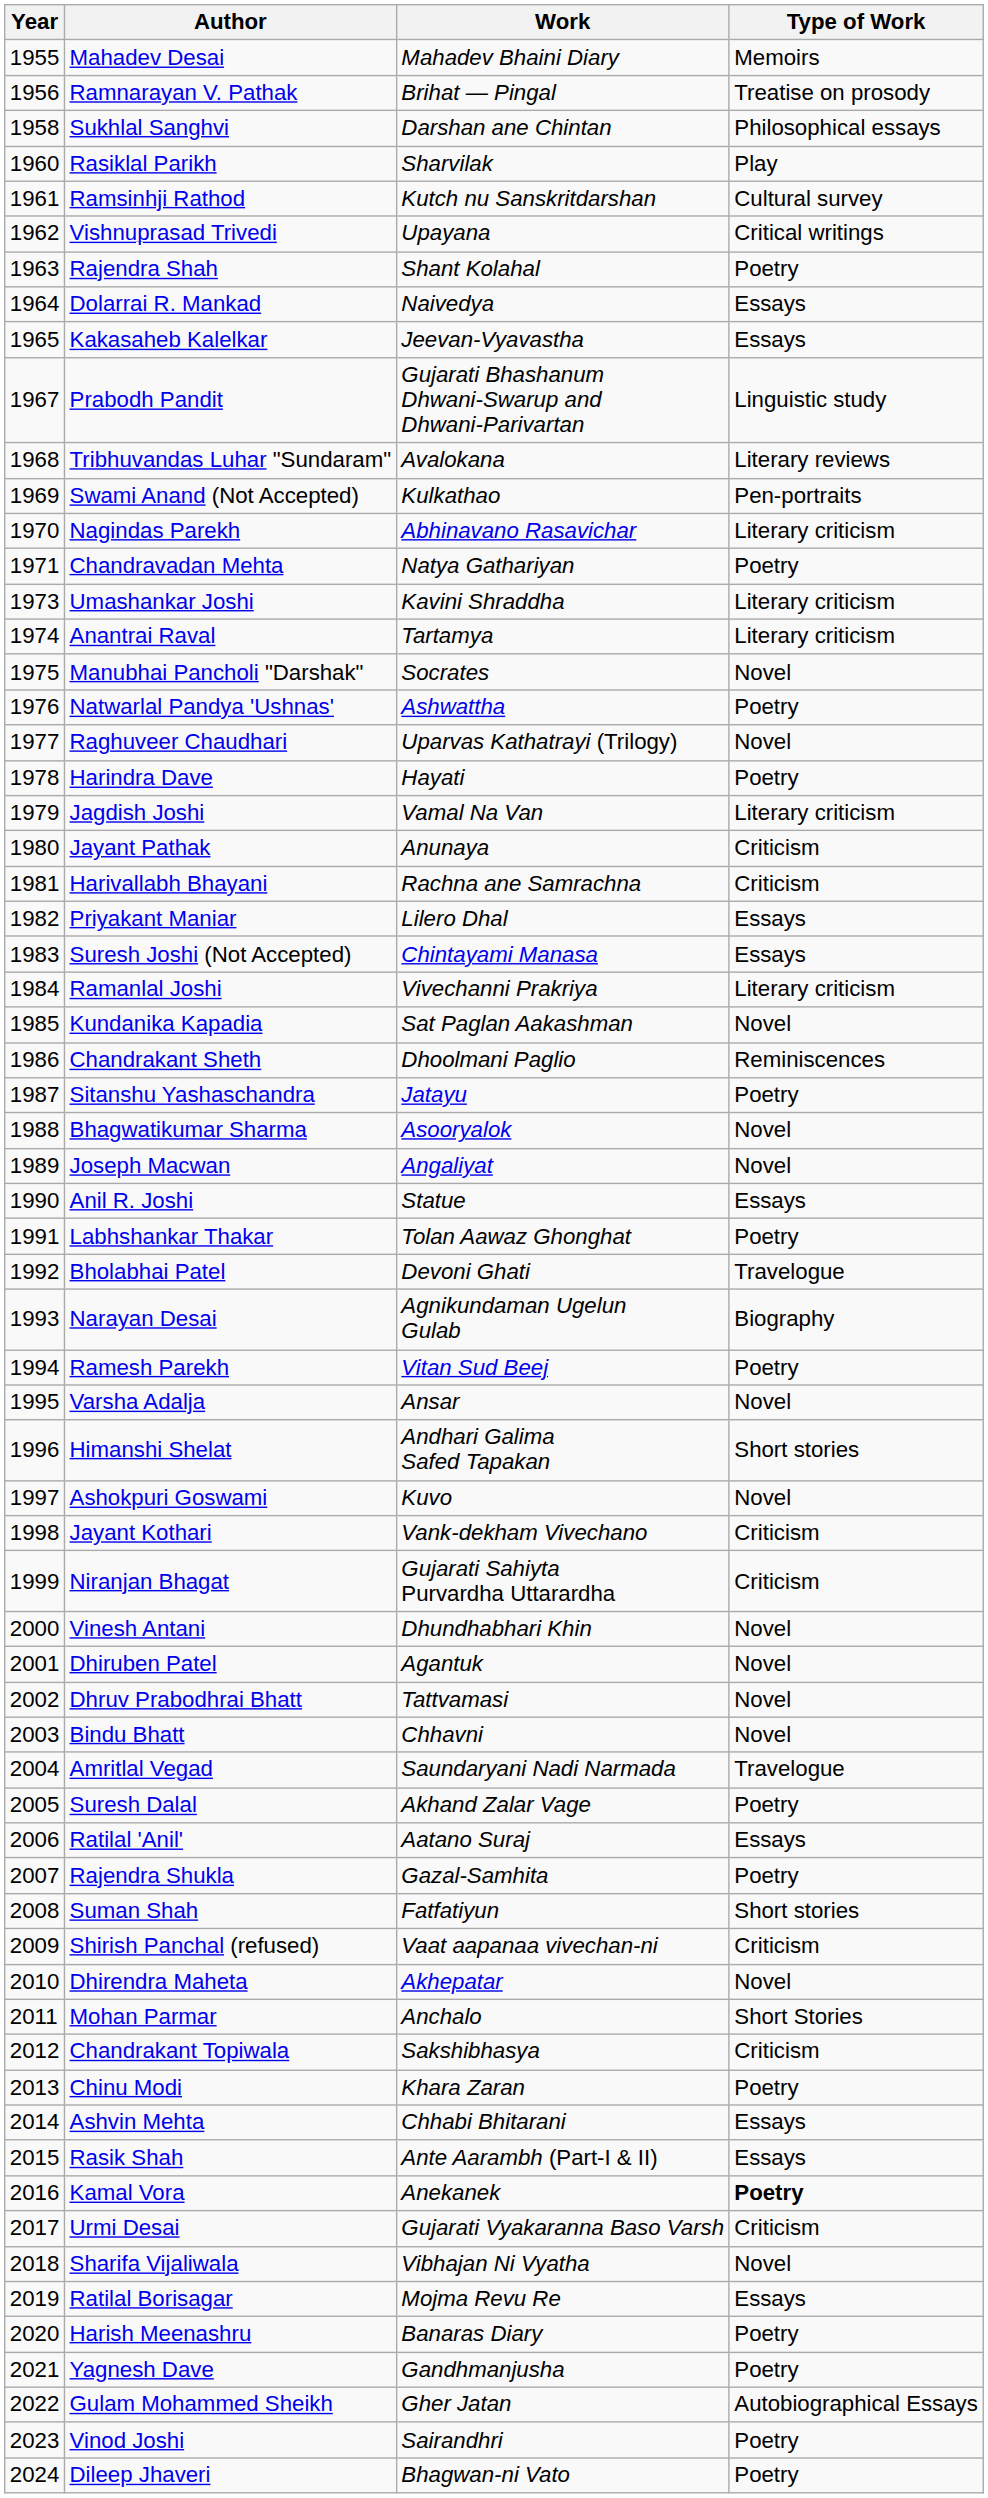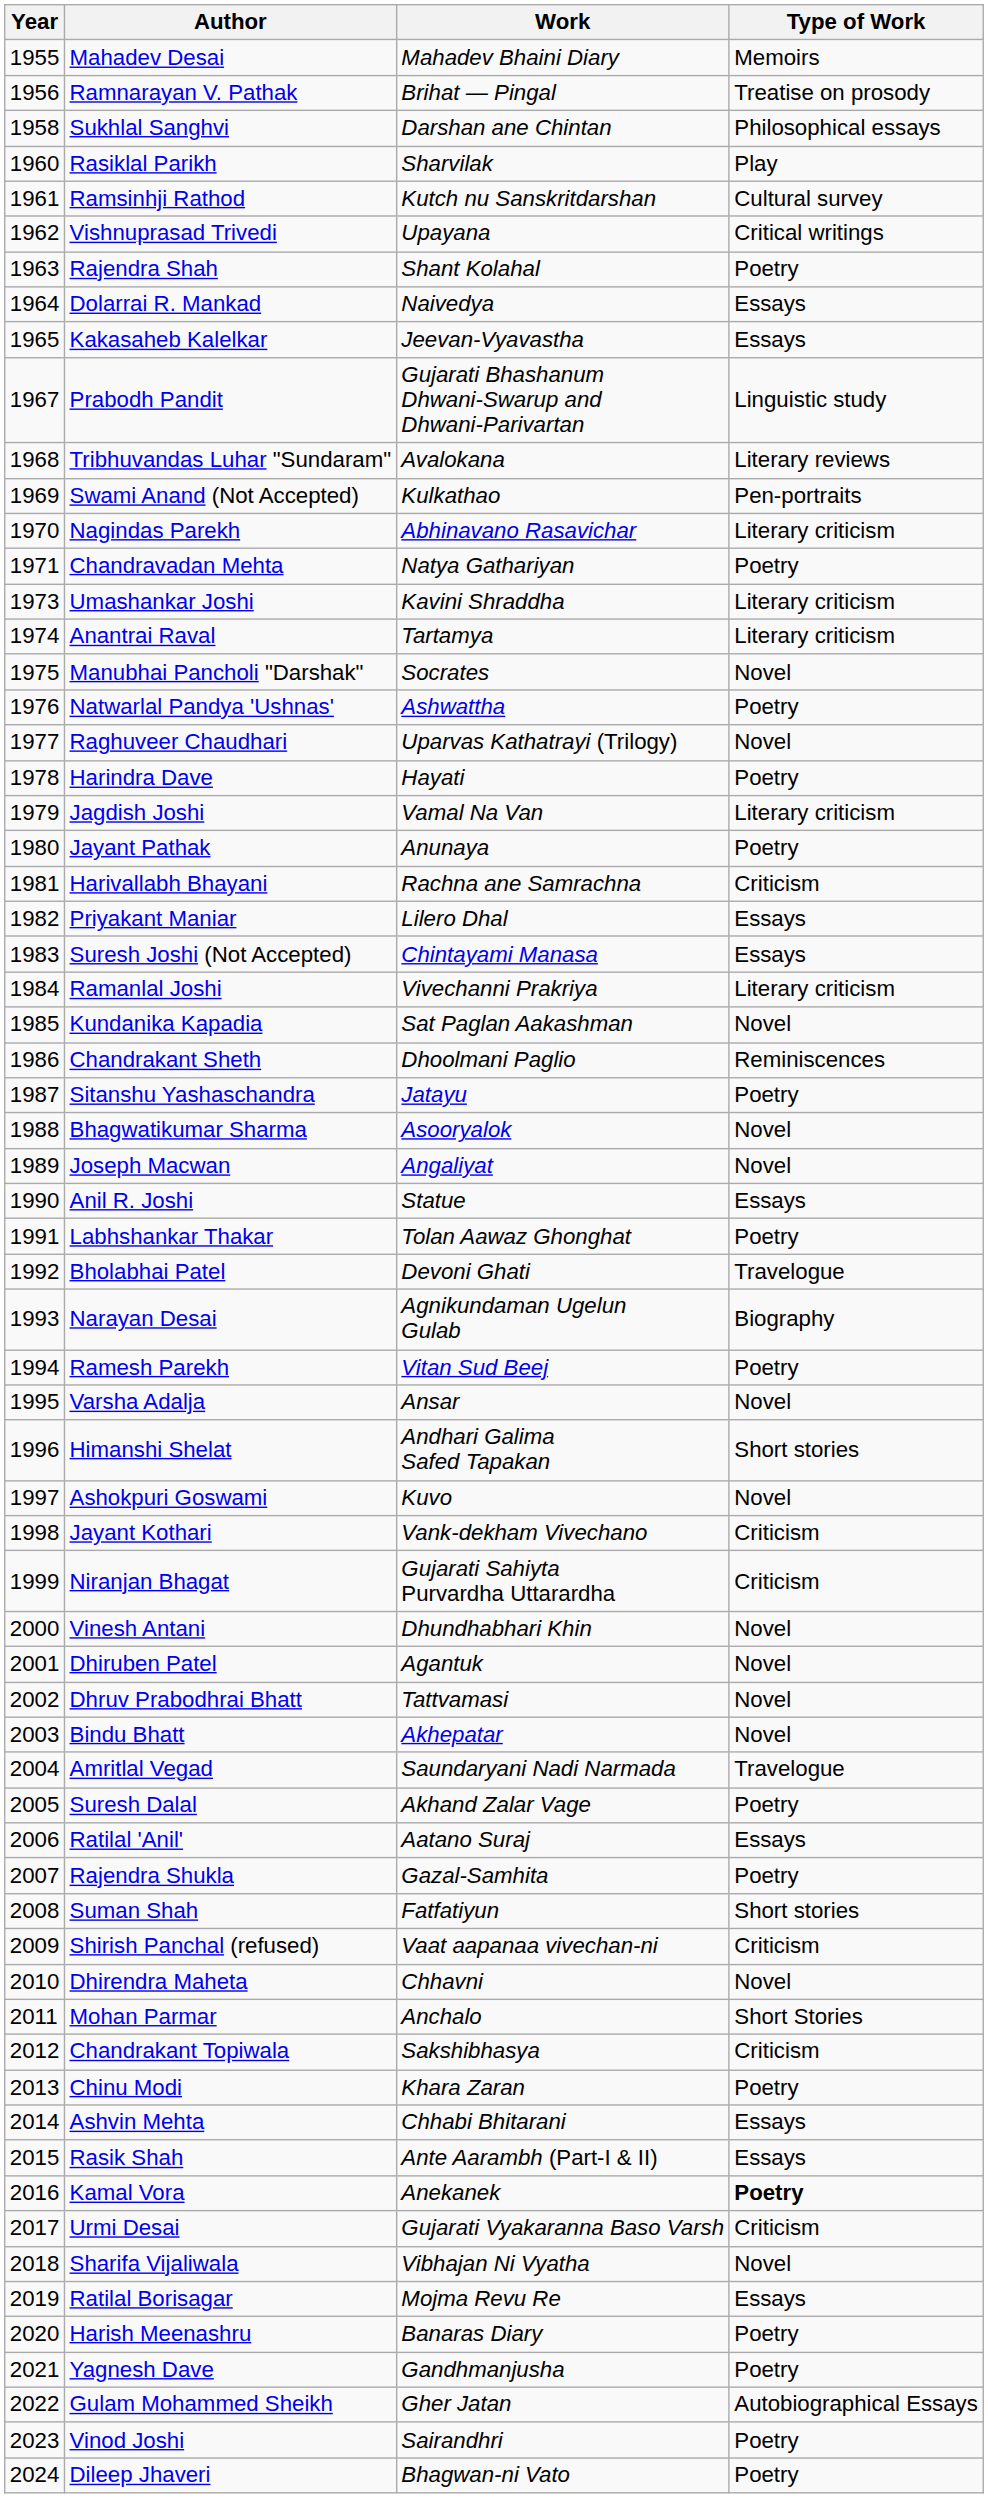Jayant Pathak | Type of Work: Criticism -> Poetry
Bindu Bhatt | Work: Chhavni -> Akhepatar
Dhirendra Maheta | Work: Akhepatar -> Chhavni
